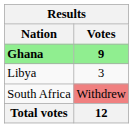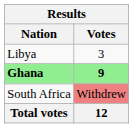rows swapped: Ghana <-> Libya
